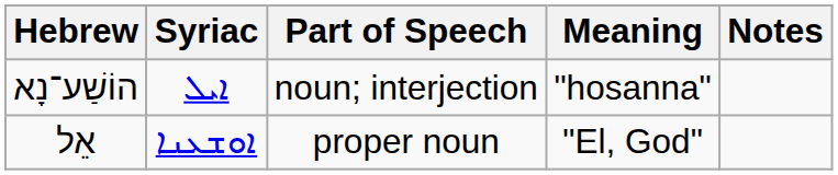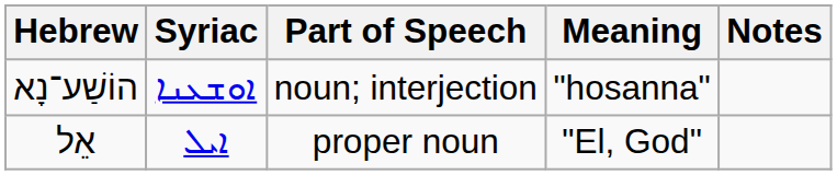הוֹשַׁע־נָא | Syriac: ܐܝܠ -> ܐܘܫܥܢܐ
אֵל | Syriac: ܐܘܫܥܢܐ -> ܐܝܠ
